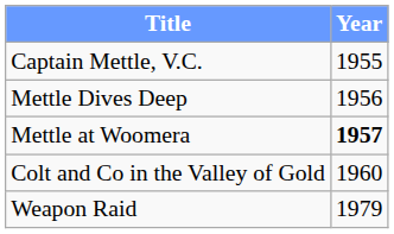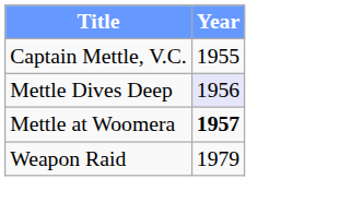Mettle Dives Deep | Year: no background -> lavender background
- row: Colt and Co in the Valley of Gold | 1960
